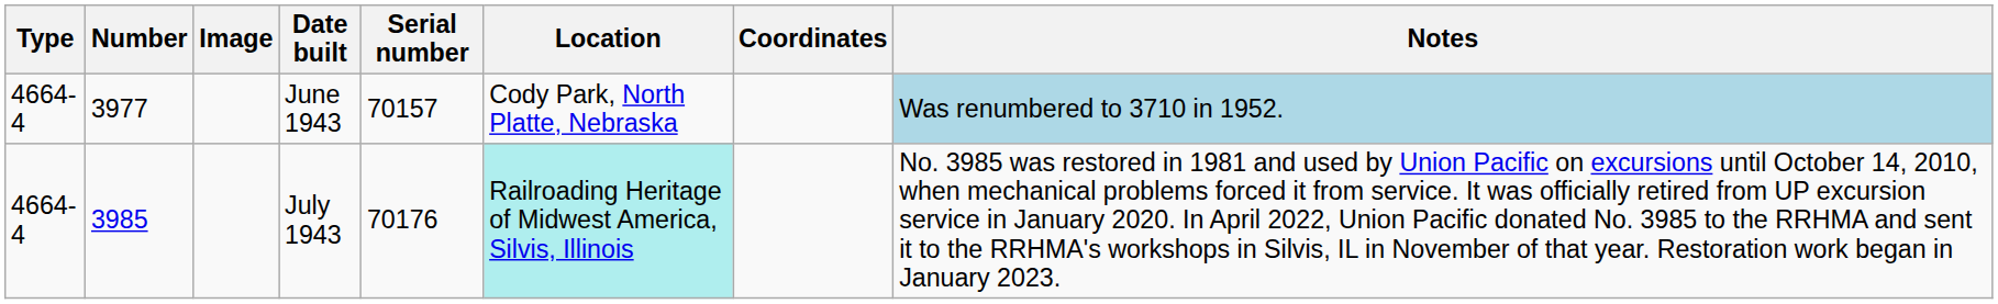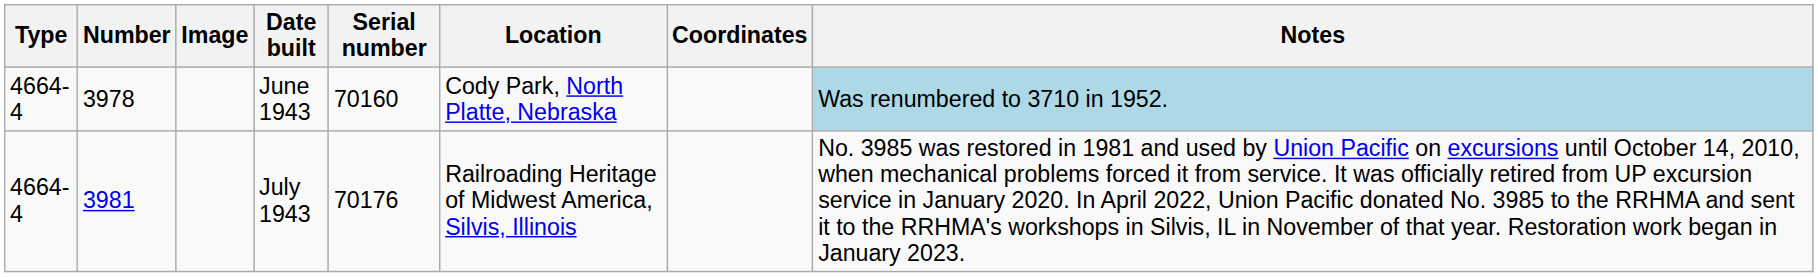June 1943 | Number: 3977 -> 3978
June 1943 | Serial number: 70157 -> 70160
July 1943 | Number: 3985 -> 3981
July 1943 | Location: paleturquoise background -> no background
